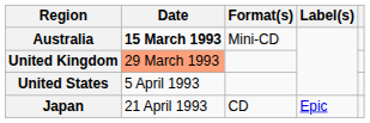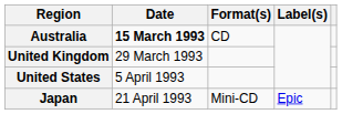Australia | Format(s): Mini-CD -> CD
United Kingdom | Date: lightsalmon background -> no background
Japan | Format(s): CD -> Mini-CD
